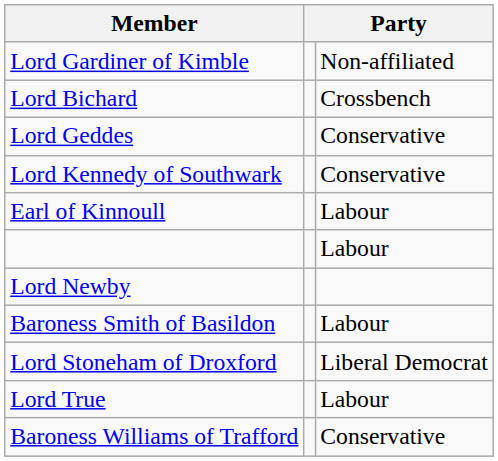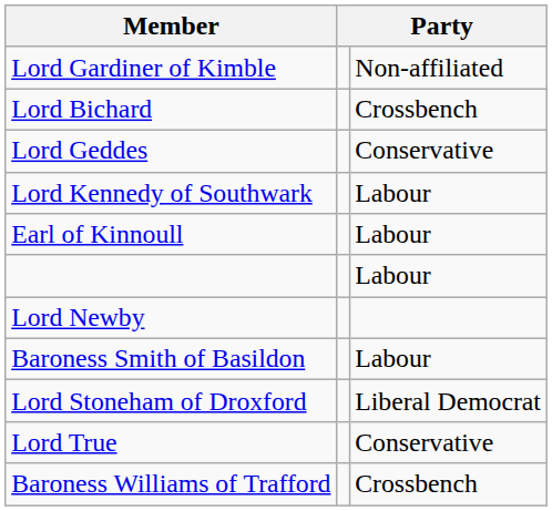Lord Kennedy of Southwark | column 3: Conservative -> Labour
Lord True | column 3: Labour -> Conservative
Baroness Williams of Trafford | column 3: Conservative -> Crossbench
